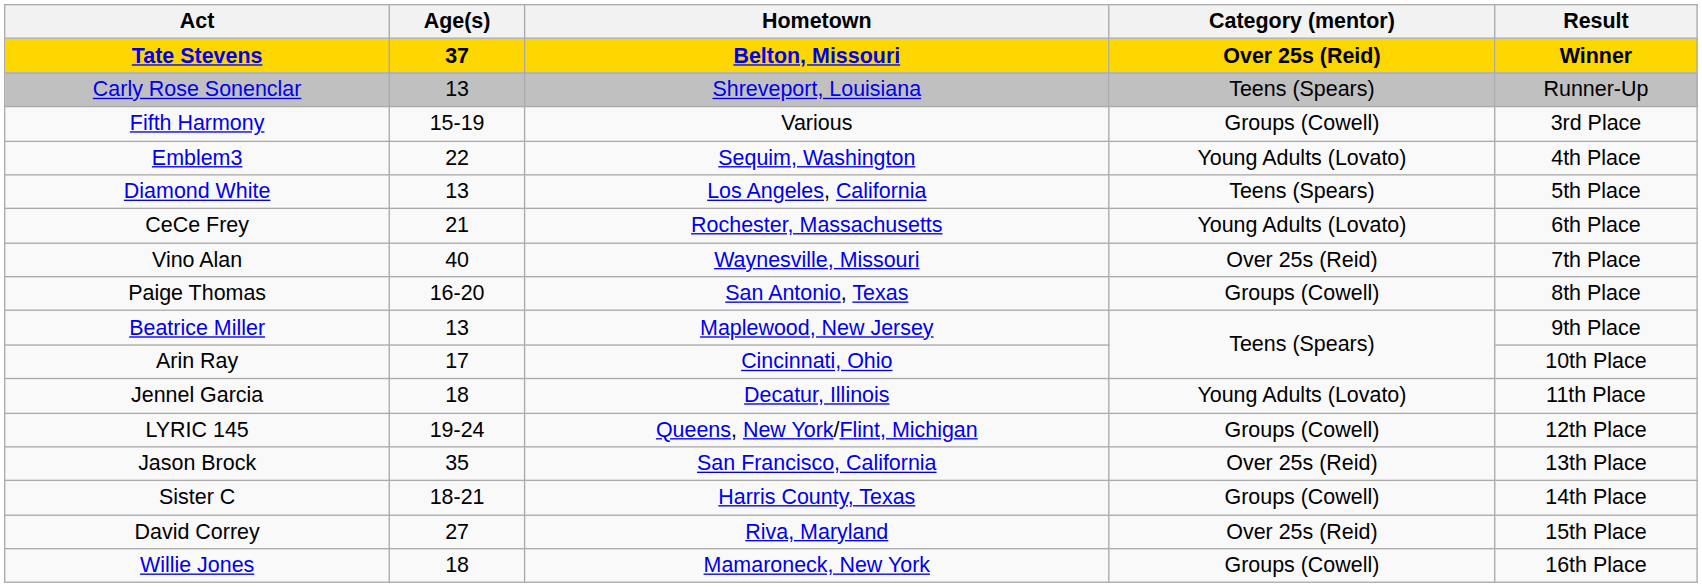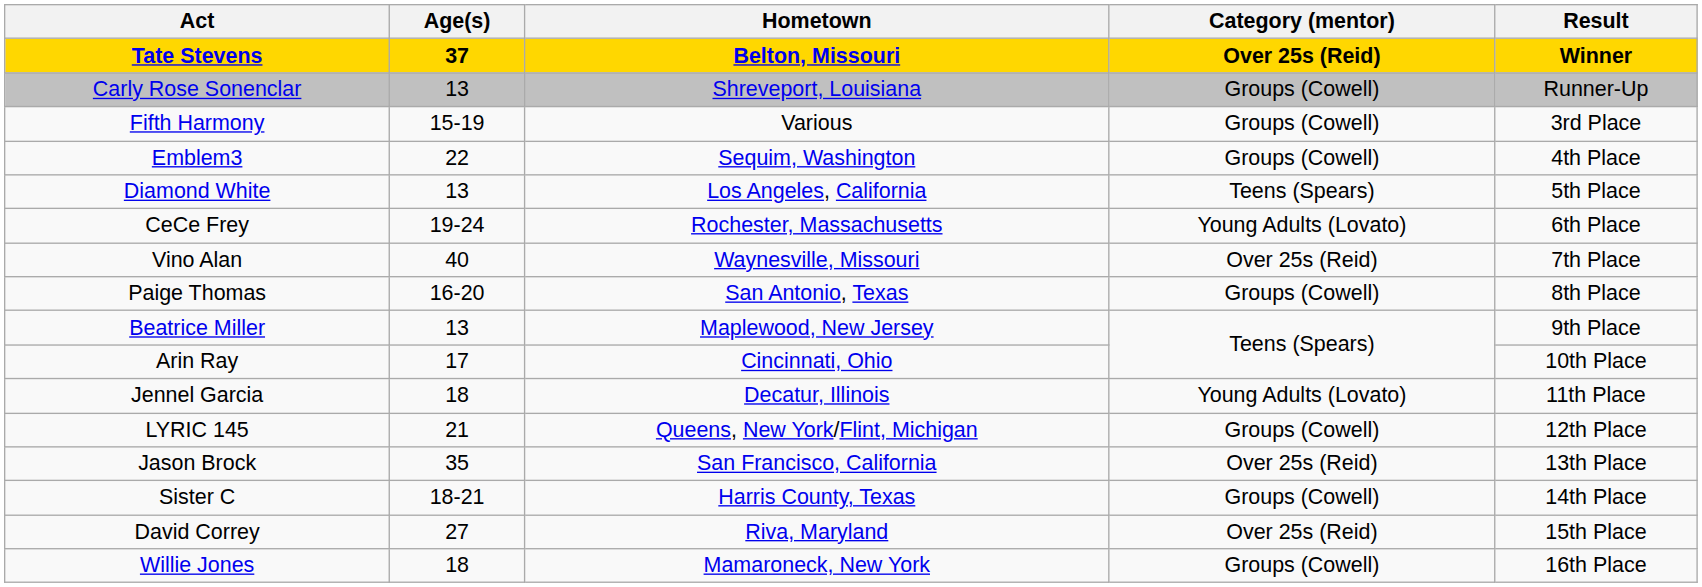Carly Rose Sonenclar | Category (mentor): Teens (Spears) -> Groups (Cowell)
Emblem3 | Category (mentor): Young Adults (Lovato) -> Groups (Cowell)
CeCe Frey | Age(s): 21 -> 19-24
LYRIC 145 | Age(s): 19-24 -> 21
